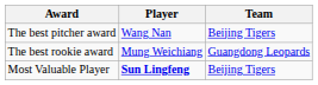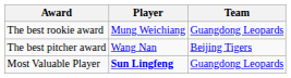rows swapped: The best pitcher award <-> The best rookie award
Most Valuable Player | Team: Beijing Tigers -> Guangdong Leopards
